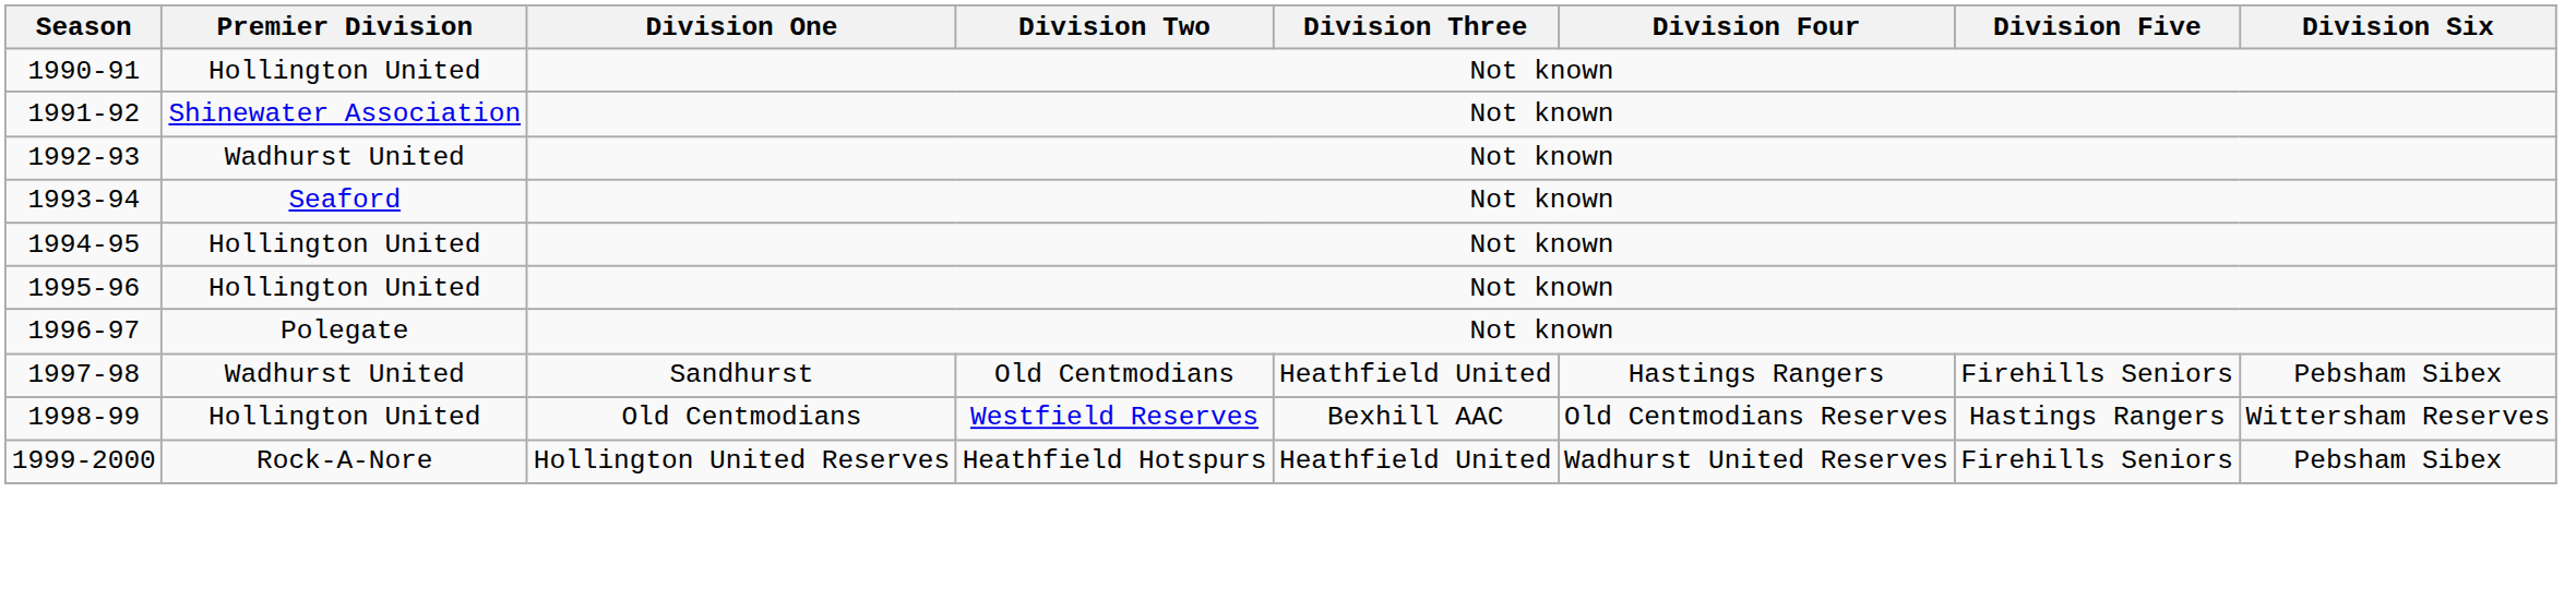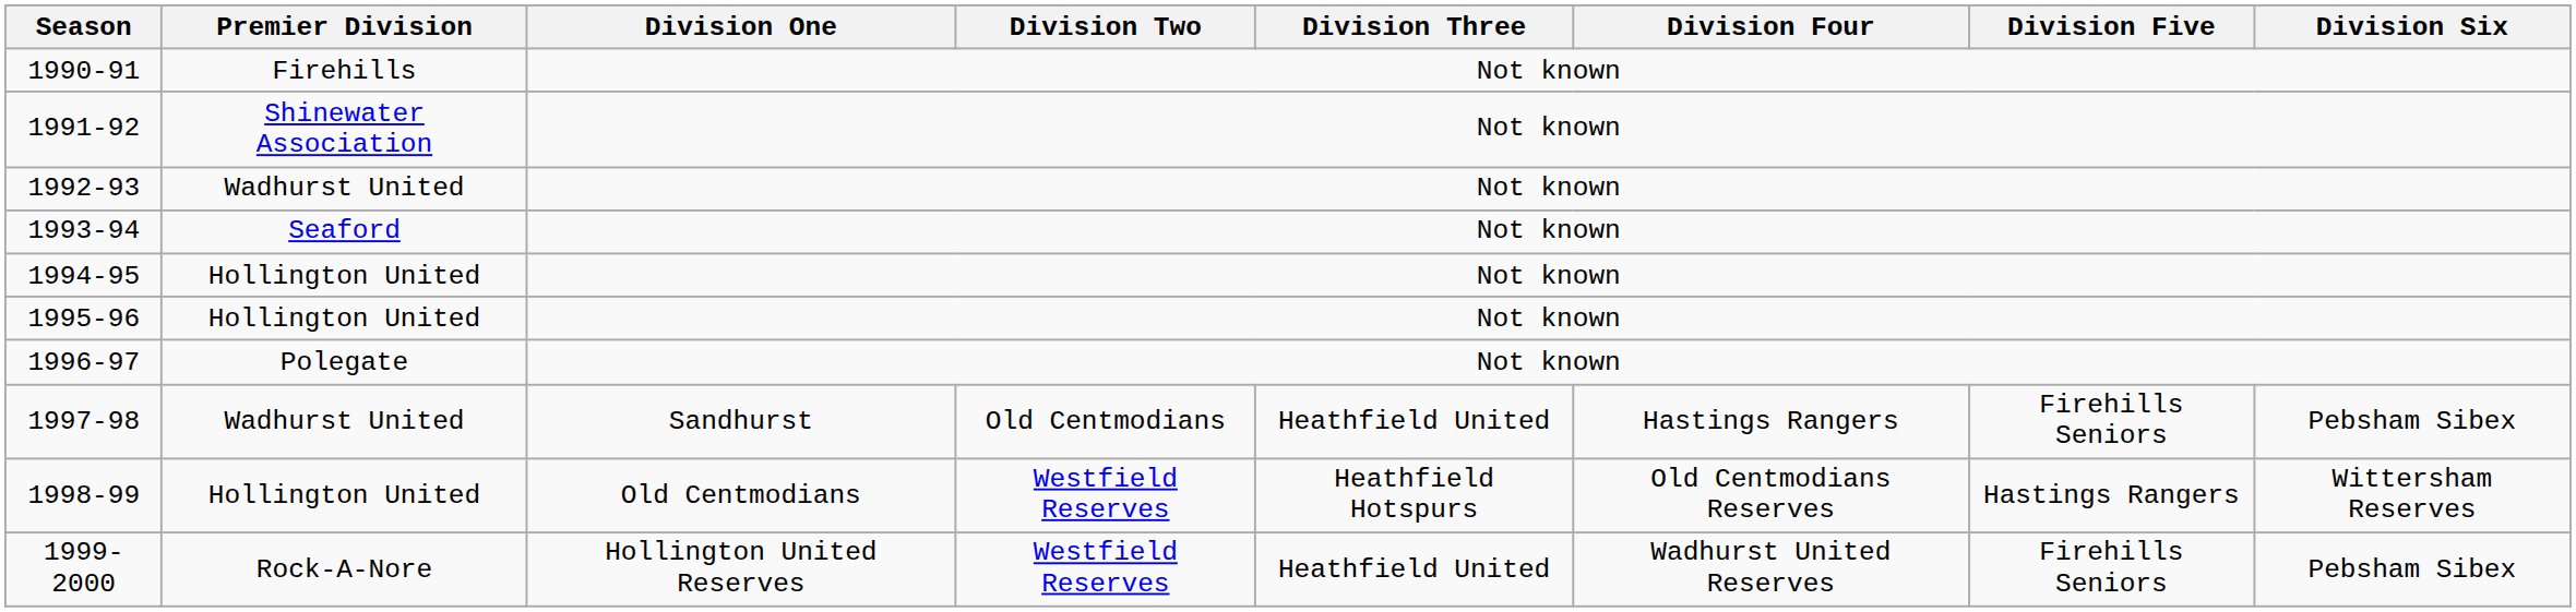1990-91 | Premier Division: Hollington United -> Firehills
1998-99 | Division Three: Bexhill AAC -> Heathfield Hotspurs
1999-2000 | Division Two: Heathfield Hotspurs -> Westfield Reserves
